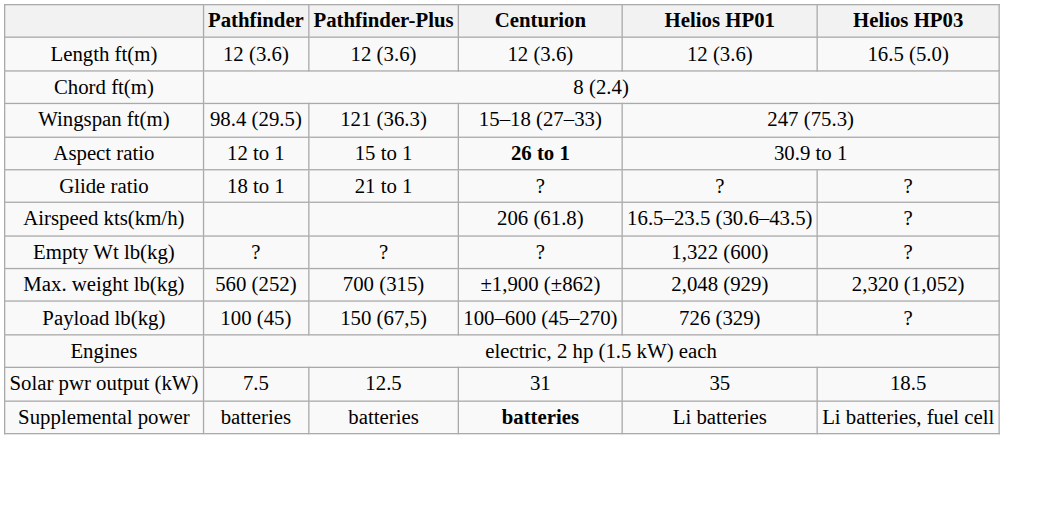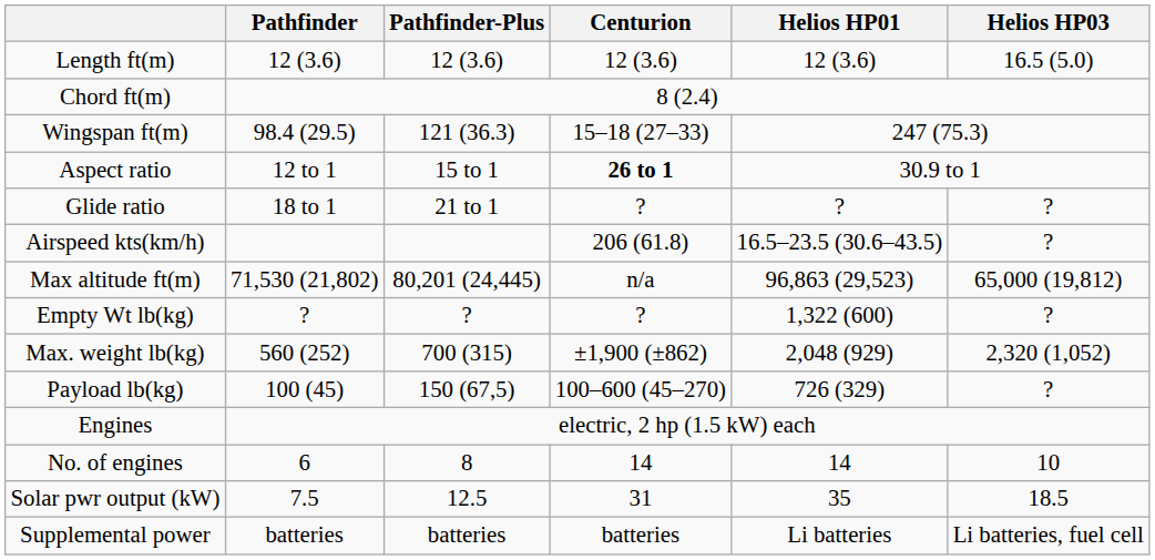+ row: Max altitude ft(m) | 71,530 (21,802) | 80,201 (24,445) | n/a | 96,863 (29,523) | 65,000 (19,812)
+ row: No. of engines | 6 | 8 | 14 | 14 | 10
Supplemental power | Centurion: bold -> normal
